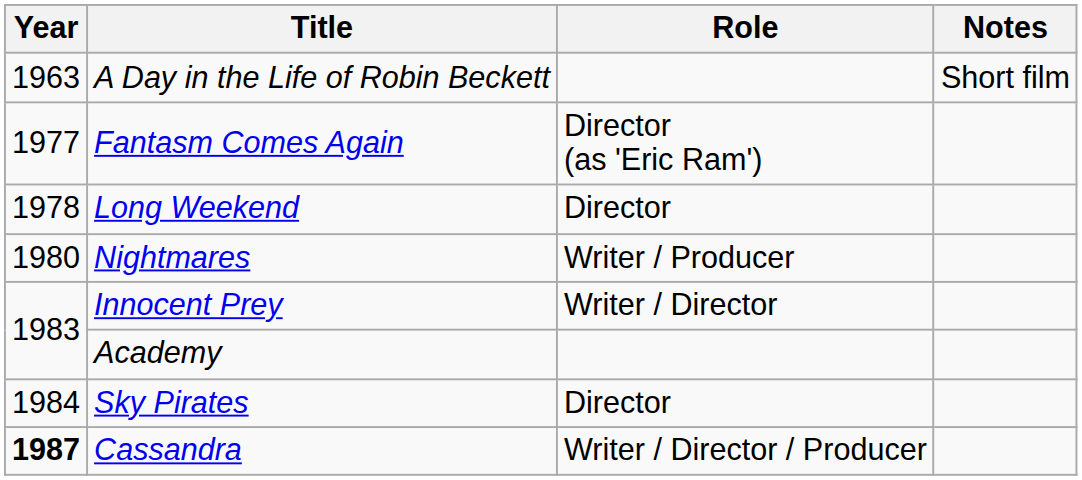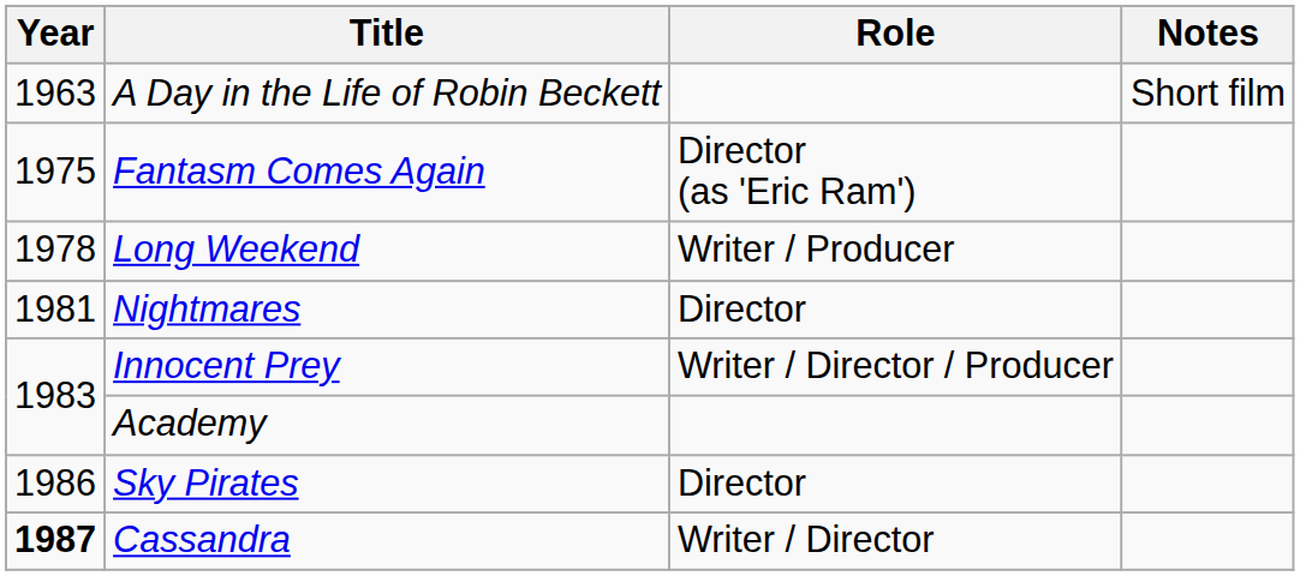Fantasm Comes Again | Year: 1977 -> 1975
Long Weekend | Role: Director -> Writer / Producer
Nightmares | Year: 1980 -> 1981
Nightmares | Role: Writer / Producer -> Director
Innocent Prey | Role: Writer / Director -> Writer / Director / Producer
Sky Pirates | Year: 1984 -> 1986
Cassandra | Role: Writer / Director / Producer -> Writer / Director
